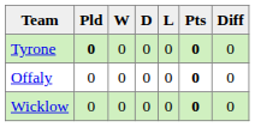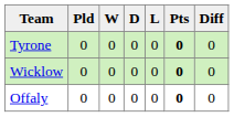Tyrone | Pld: bold -> normal
rows swapped: Wicklow <-> Offaly
